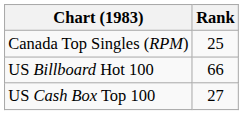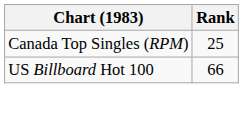- row: US Cash Box Top 100 | 27
